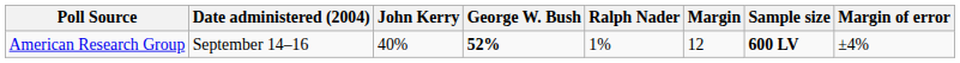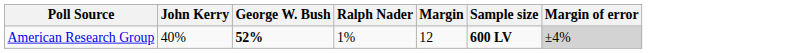- column: Date administered (2004) | September 14–16
American Research Group | Margin of error: no background -> lightgrey background
